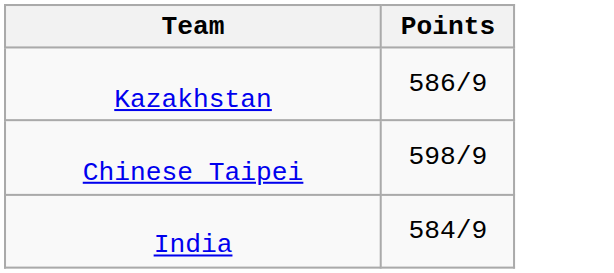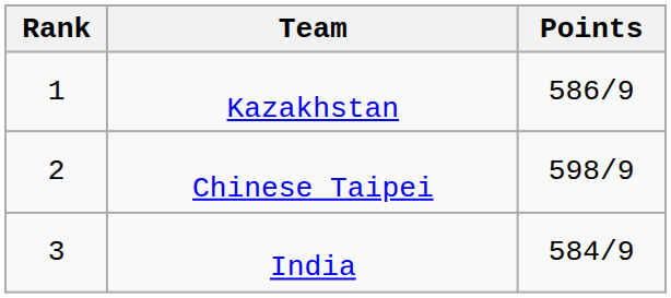+ column: Rank | 1 | 2 | 3
